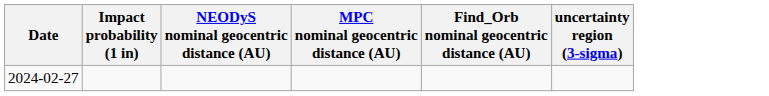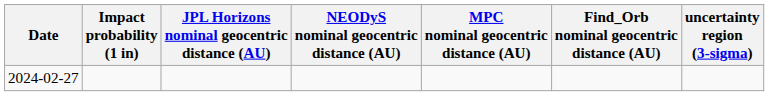+ column: JPL Horizons nominal geocentric distance (AU)
